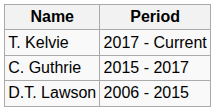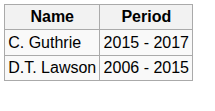- row: T. Kelvie | 2017 - Current
